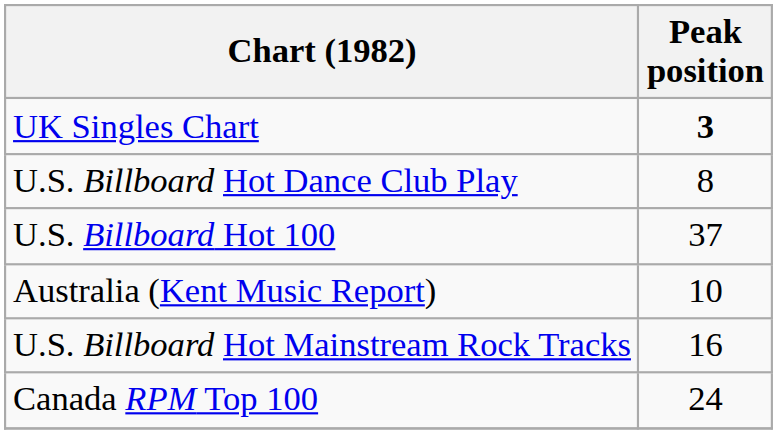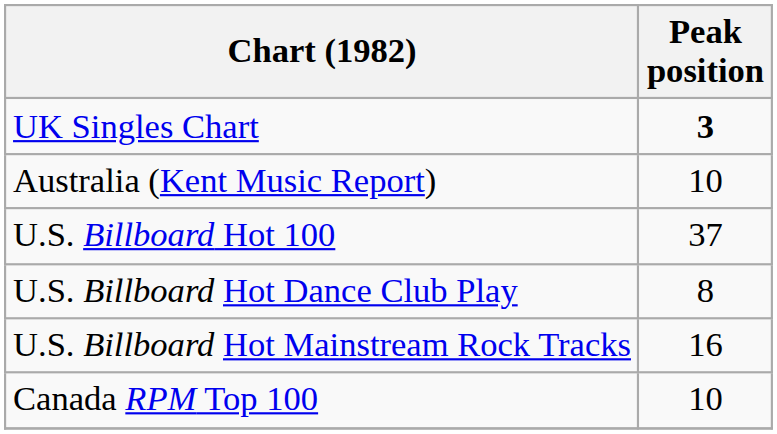rows swapped: Australia (Kent Music Report) <-> U.S. Billboard Hot Dance Club Play
Canada RPM Top 100 | Peak position: 24 -> 10
